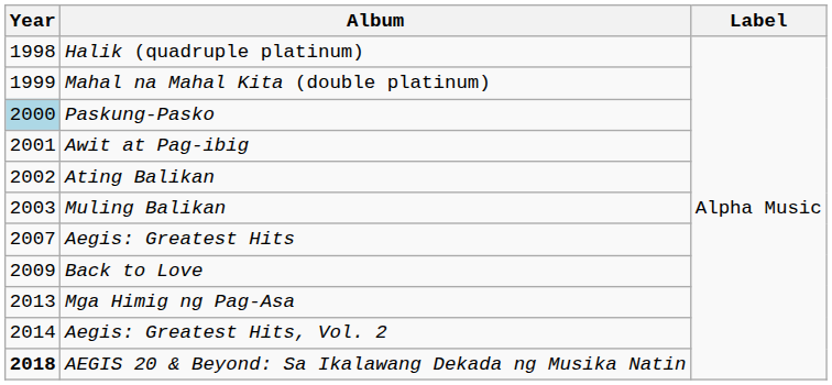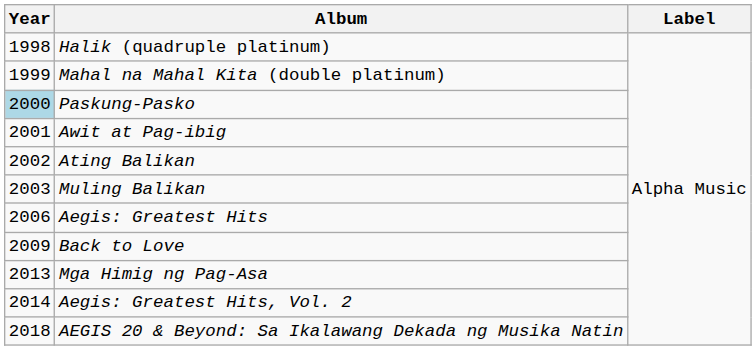Aegis: Greatest Hits | Year: 2007 -> 2006
AEGIS 20 & Beyond: Sa Ikalawang Dekada ng Musika Natin | Year: bold -> normal
